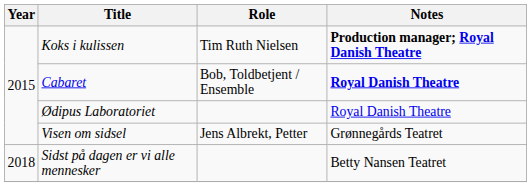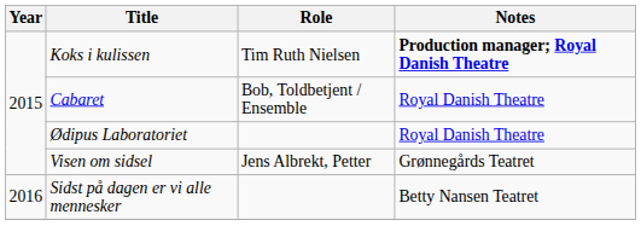Cabaret | Notes: bold -> normal
Sidst på dagen er vi alle mennesker | Year: 2018 -> 2016
